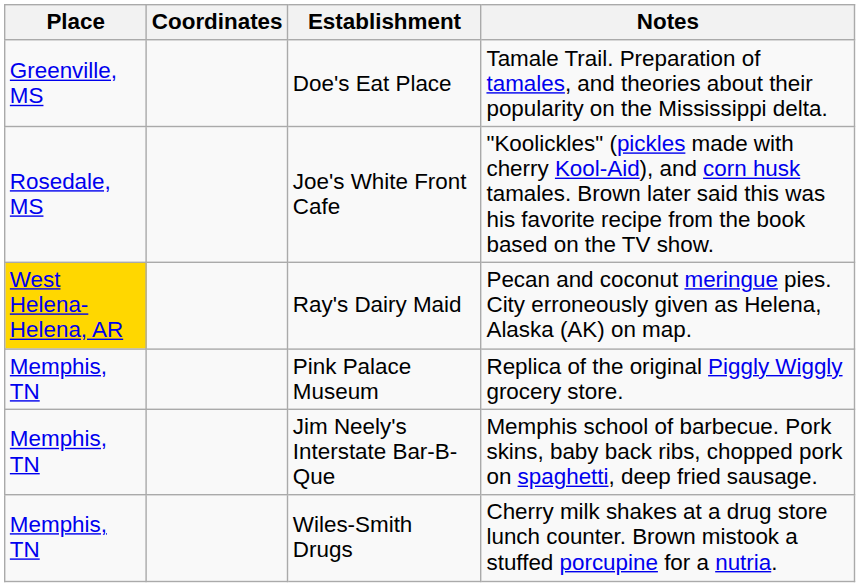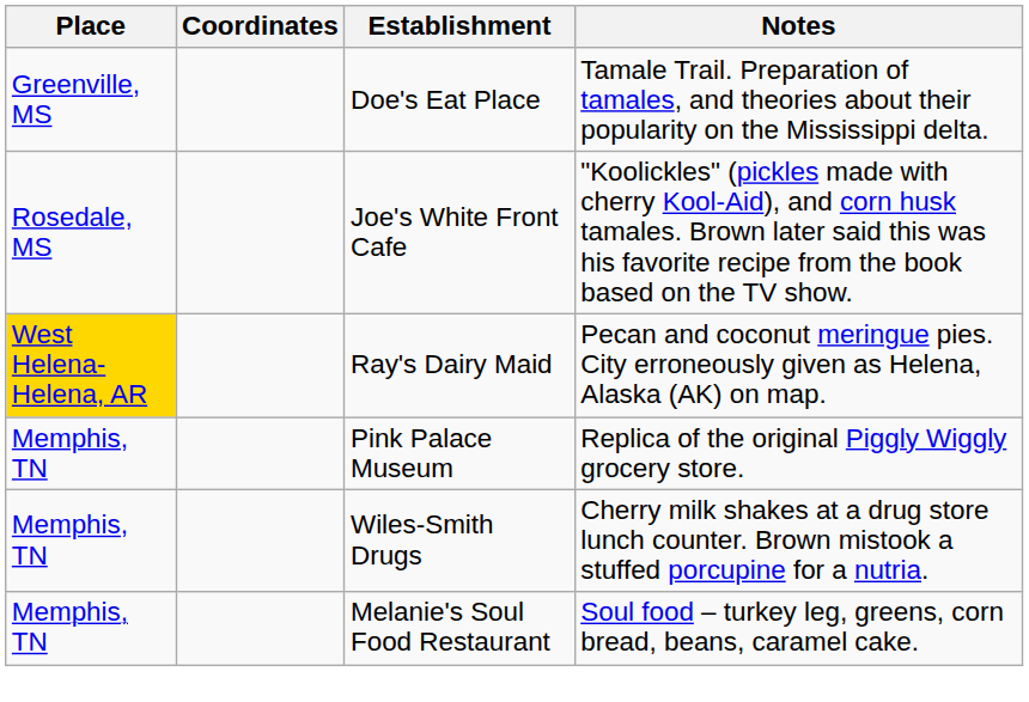- row: Memphis, TN | Jim Neely's Interstate Bar-B-Que | Memphis school of barbecue. Pork skins, baby back ribs, chopped pork on spaghetti, deep fried sausage.
+ row: Memphis, TN | Melanie's Soul Food Restaurant | Soul food – turkey leg, greens, corn bread, beans, caramel cake.
